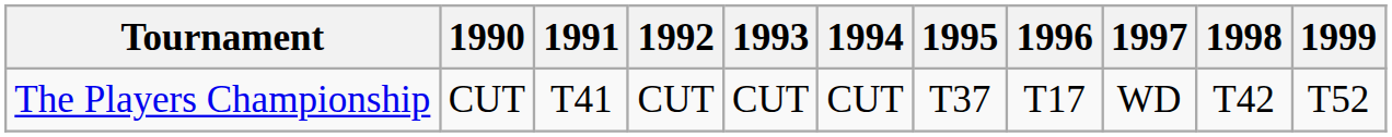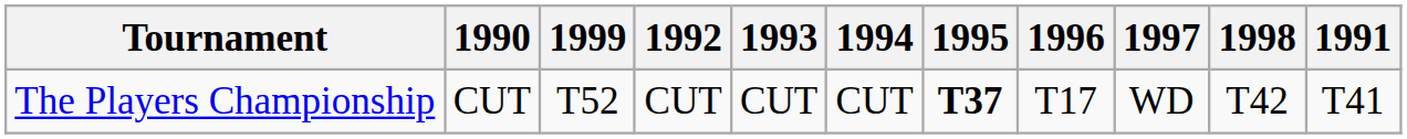columns swapped: 1991 <-> 1999
The Players Championship | 1995: normal -> bold
